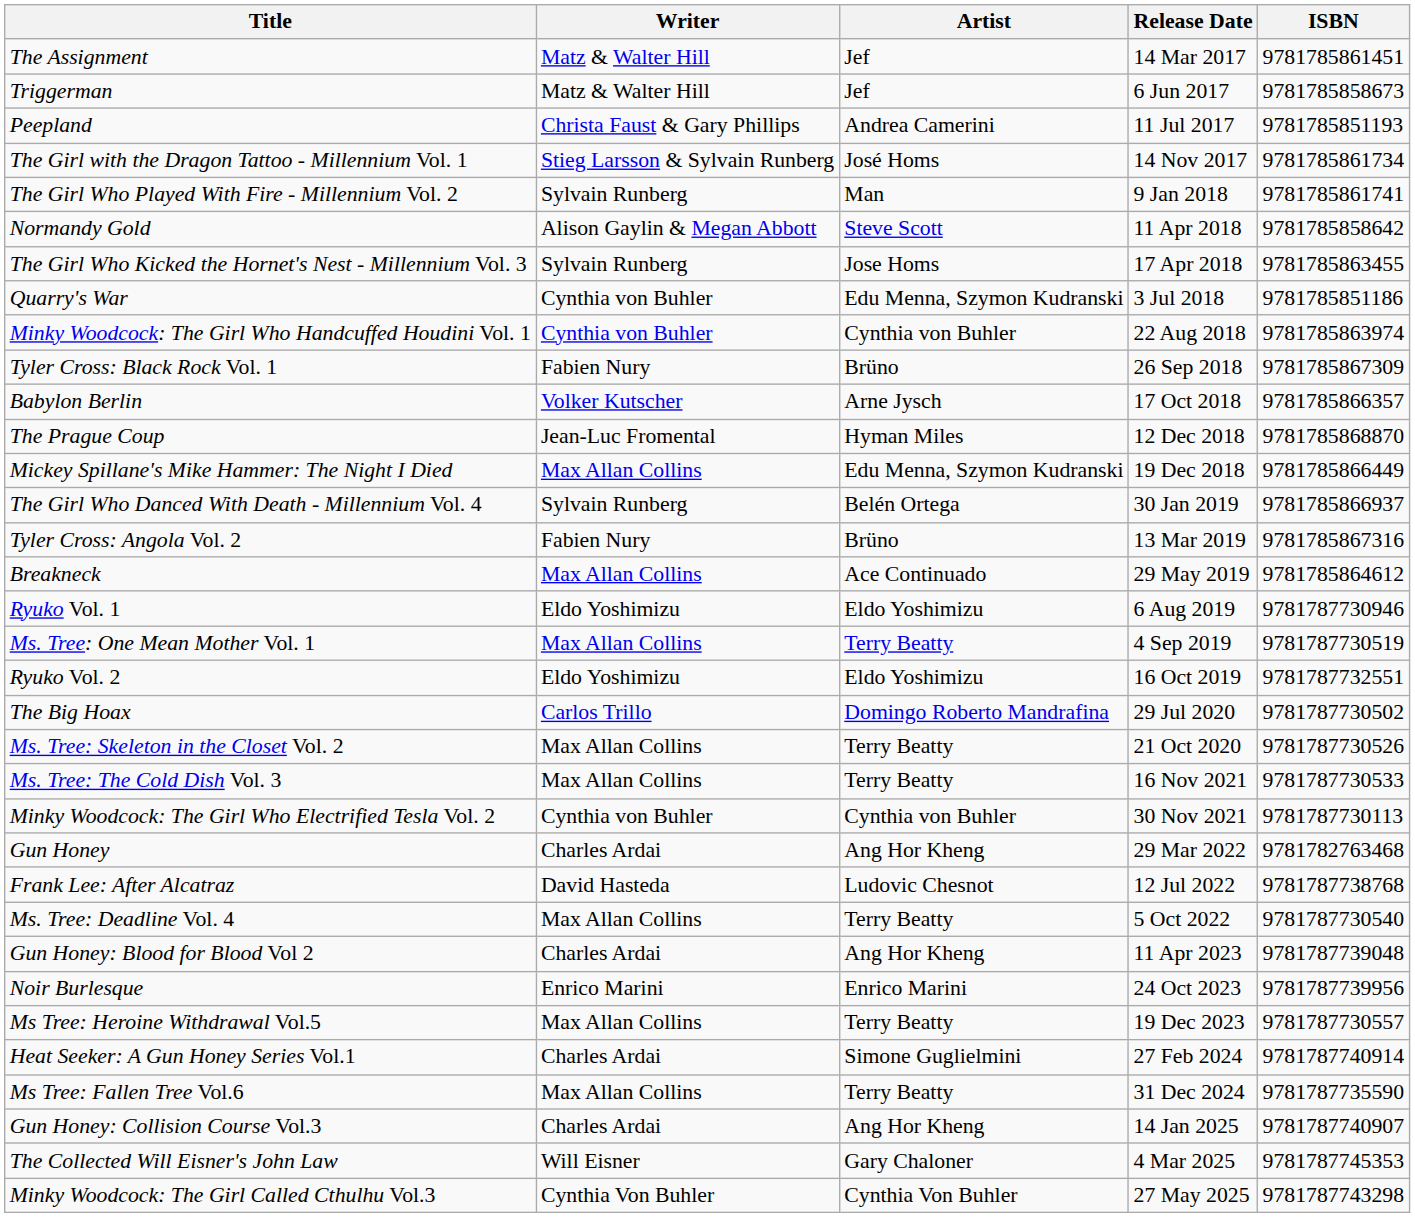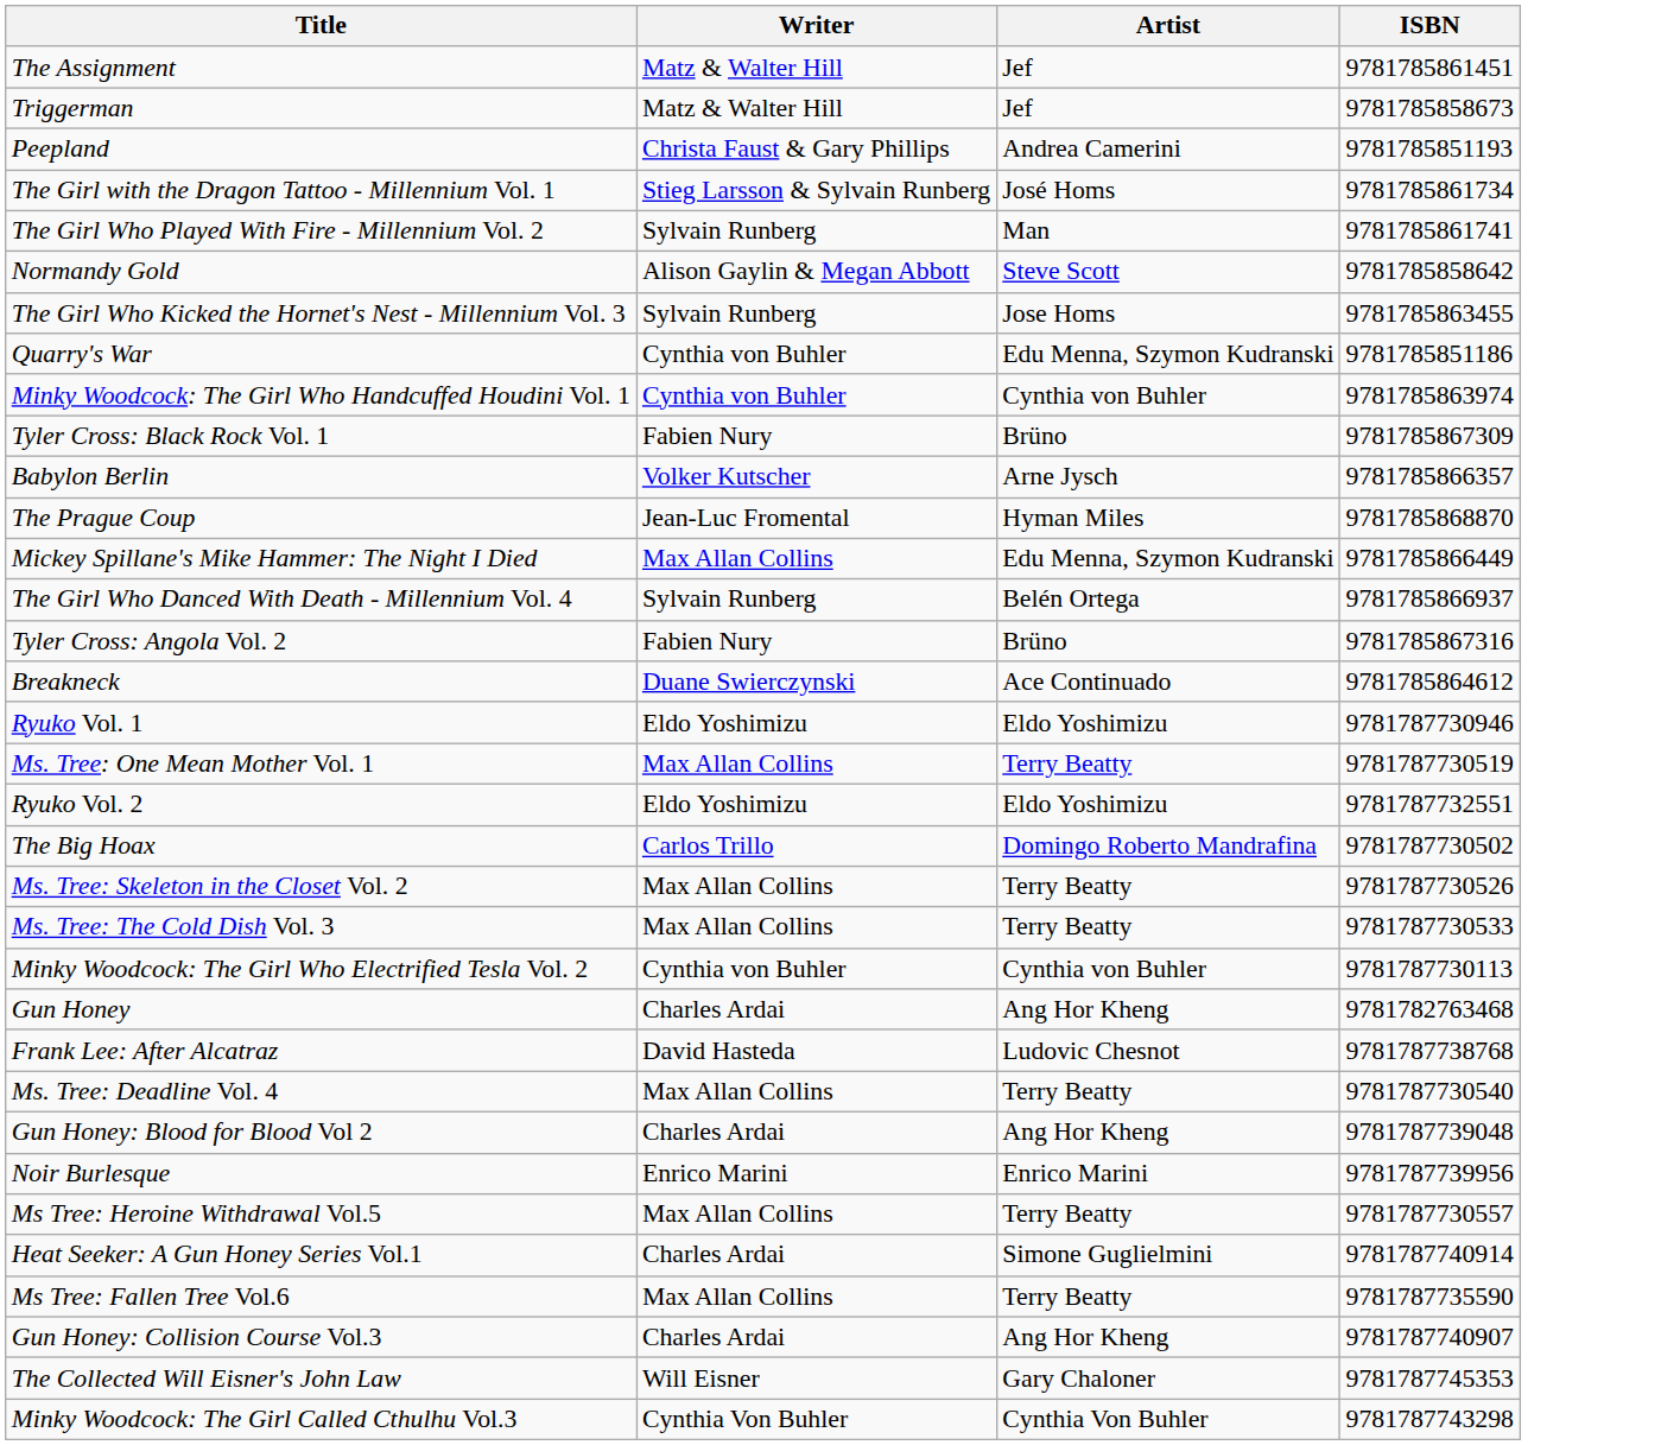- column: Release Date | 14 Mar 2017 | 6 Jun 2017 | 11 Jul 2017 | 14 Nov 2017 | 9 Jan 2018 | 11 Apr 2018 | 17 Apr 2018 | 3 Jul 2018 | 22 Aug 2018 | 26 Sep 2018 | 17 Oct 2018 | 12 Dec 2018 | 19 Dec 2018 | 30 Jan 2019 | 13 Mar 2019 | 29 May 2019 | 6 Aug 2019 | 4 Sep 2019 | 16 Oct 2019 | 29 Jul 2020 | 21 Oct 2020 | 16 Nov 2021 | 30 Nov 2021 | 29 Mar 2022 | 12 Jul 2022 | 5 Oct 2022 | 11 Apr 2023 | 24 Oct 2023 | 19 Dec 2023 | 27 Feb 2024 | 31 Dec 2024 | 14 Jan 2025 | 4 Mar 2025 | 27 May 2025
Breakneck | Writer: Max Allan Collins -> Duane Swierczynski
